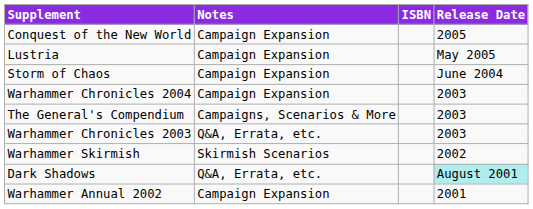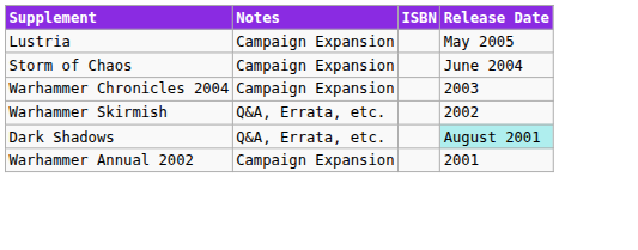- row: Conquest of the New World | Campaign Expansion | 2005
- row: The General's Compendium | Campaigns, Scenarios & More | 2003
- row: Warhammer Chronicles 2003 | Q&A, Errata, etc. | 2003
Warhammer Skirmish | Notes: Skirmish Scenarios -> Q&A, Errata, etc.
